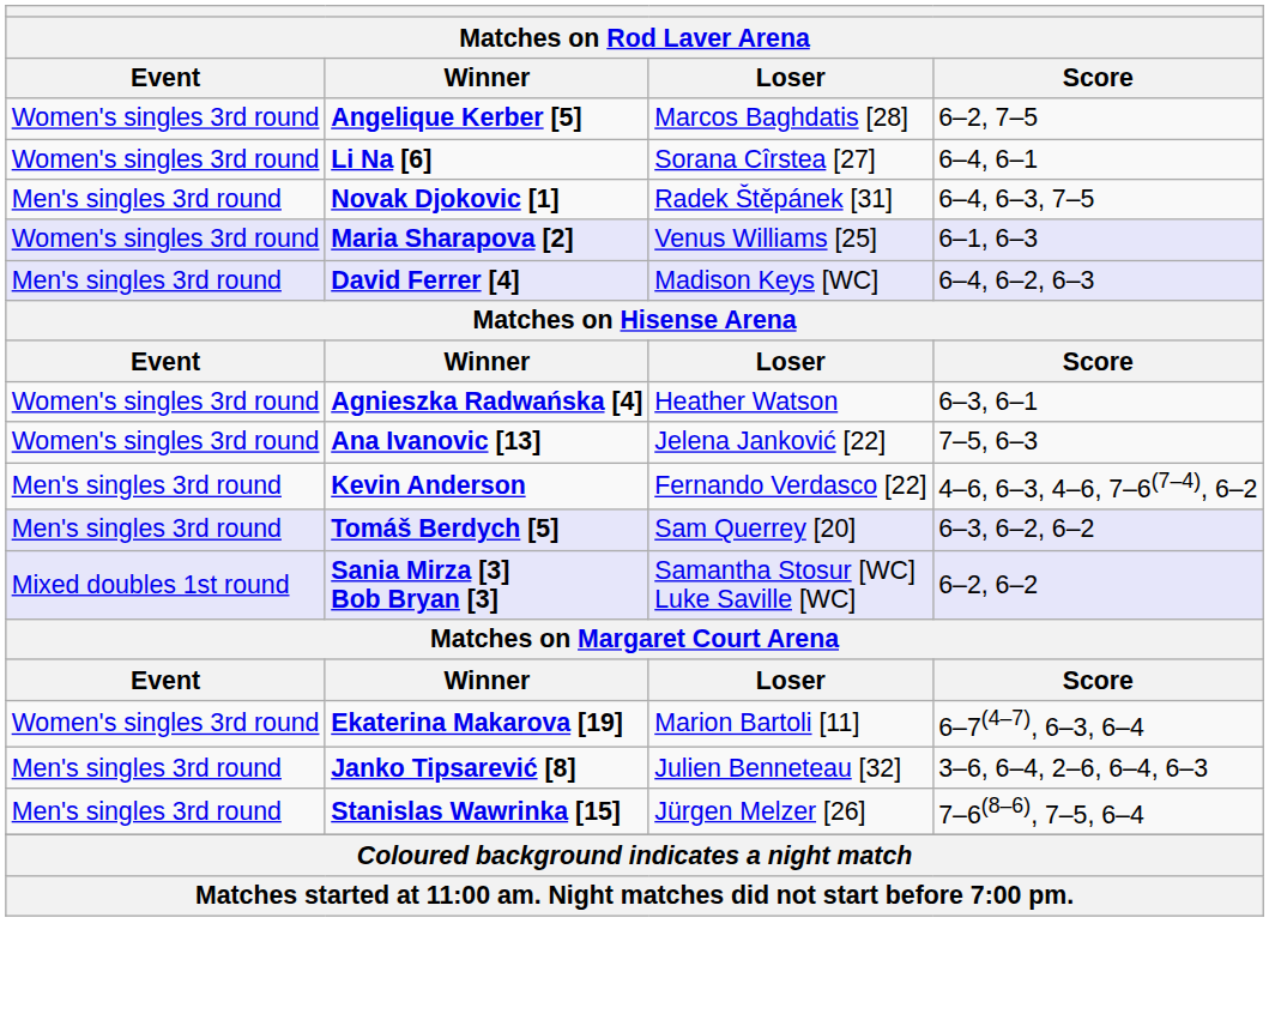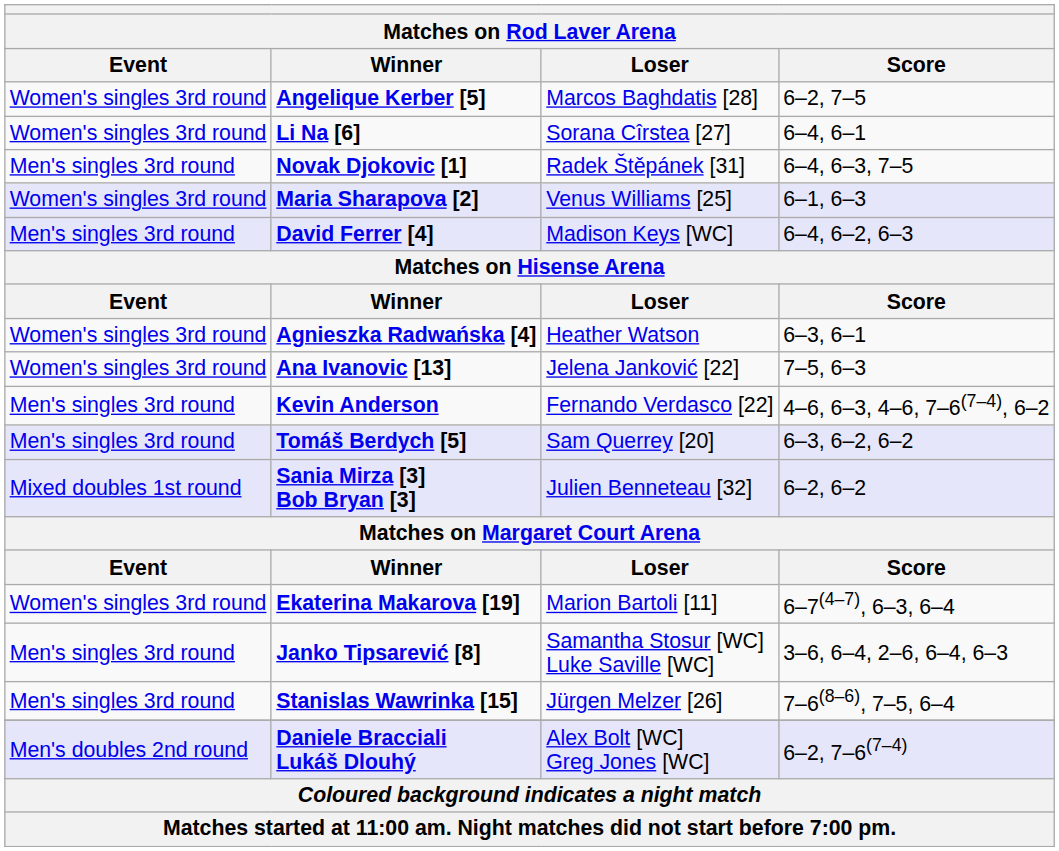Sania Mirza [3] Bob Bryan [3] | Loser: Samantha Stosur [WC] Luke Saville [WC] -> Julien Benneteau [32]
Janko Tipsarević [8] | Loser: Julien Benneteau [32] -> Samantha Stosur [WC] Luke Saville [WC]
+ row: Men's doubles 2nd round | Daniele Bracciali Lukáš Dlouhý | Alex Bolt [WC] Greg Jones [WC] | 6–2, 7–6(7–4)
